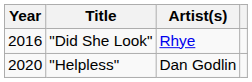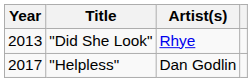"Did She Look" | Year: 2016 -> 2013
"Helpless" | Year: 2020 -> 2017
